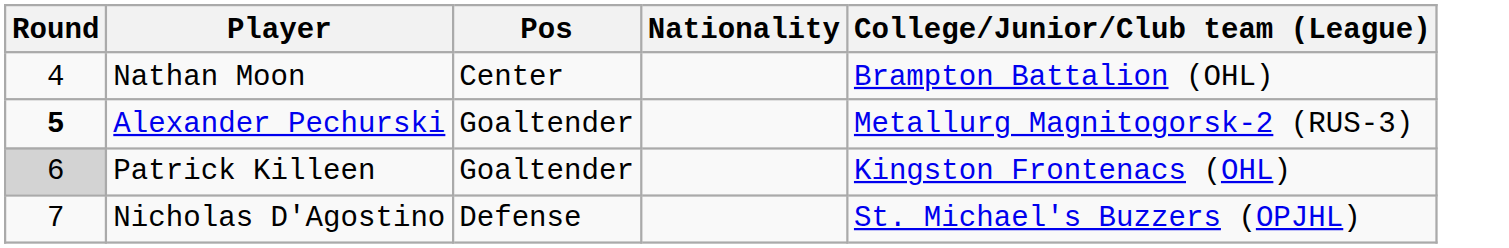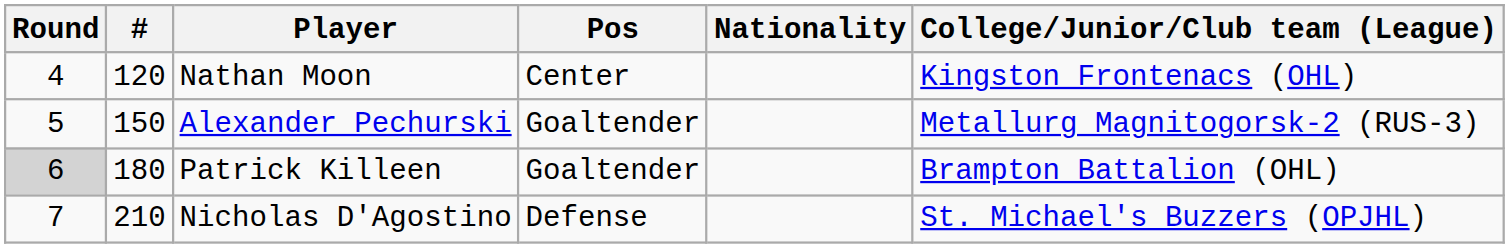+ column: # | 120 | 150 | 180 | 210
Nathan Moon | College/Junior/Club team (League): Brampton Battalion (OHL) -> Kingston Frontenacs (OHL)
Alexander Pechurski | Round: bold -> normal
Patrick Killeen | College/Junior/Club team (League): Kingston Frontenacs (OHL) -> Brampton Battalion (OHL)
